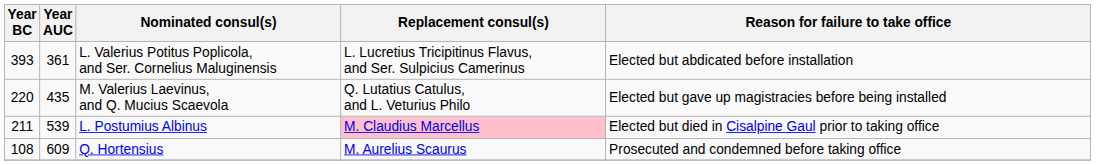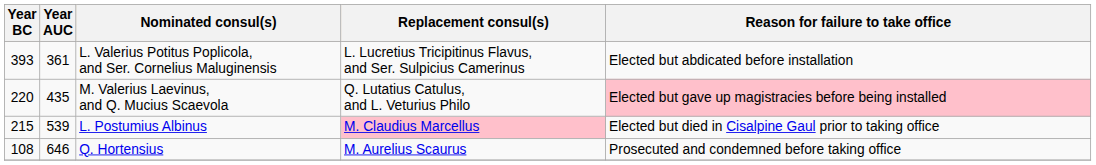M. Valerius Laevinus, and Q. Mucius Scaevola | Reason for failure to take office: no background -> pink background
L. Postumius Albinus | Year BC: 211 -> 215
Q. Hortensius | Year AUC: 609 -> 646
